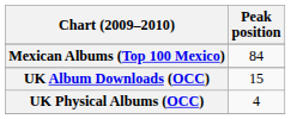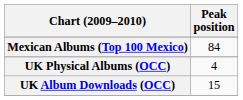rows swapped: UK Album Downloads (OCC) <-> UK Physical Albums (OCC)
